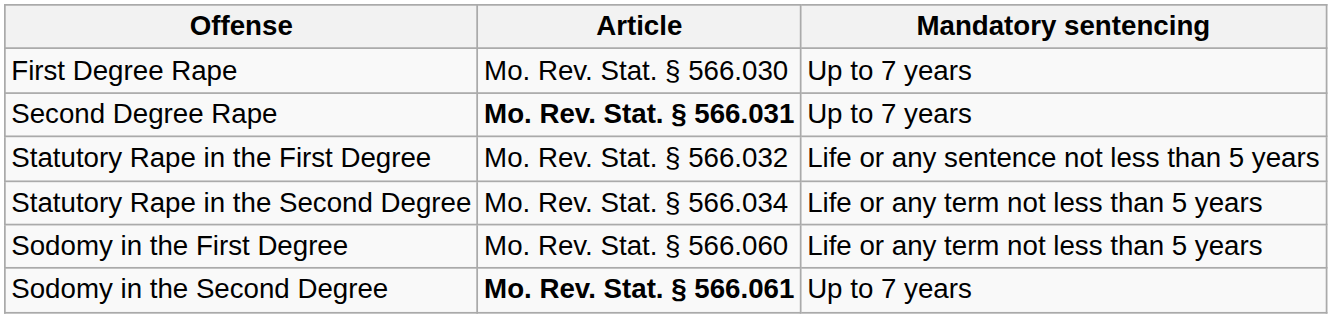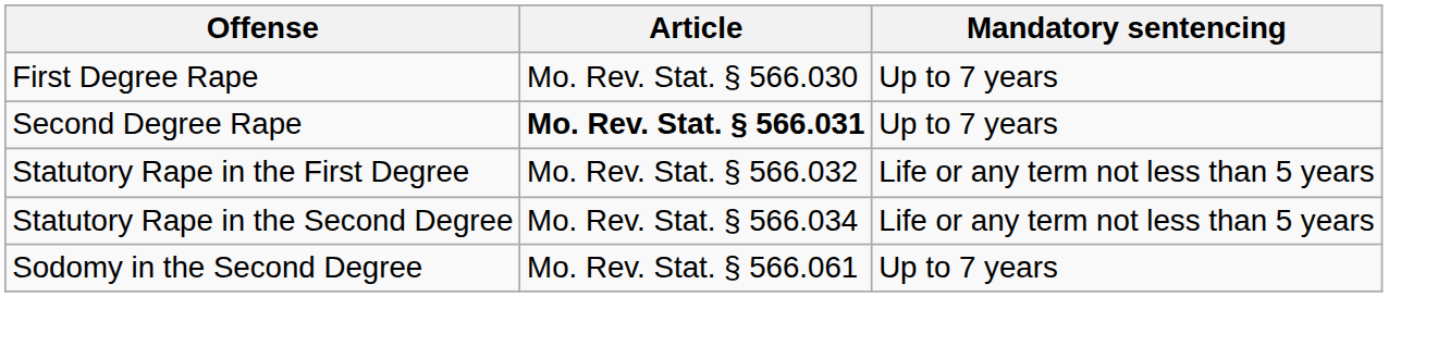Statutory Rape in the First Degree | Mandatory sentencing: Life or any sentence not less than 5 years -> Life or any term not less than 5 years
- row: Sodomy in the First Degree | Mo. Rev. Stat. § 566.060 | Life or any term not less than 5 years
Sodomy in the Second Degree | Article: bold -> normal
